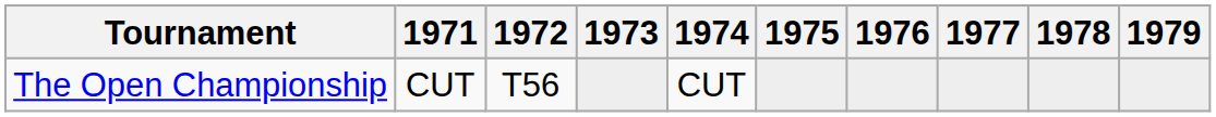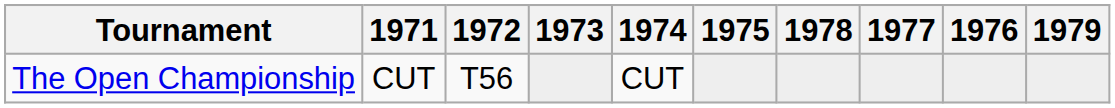columns swapped: 1976 <-> 1978
